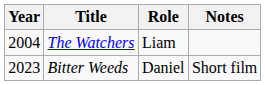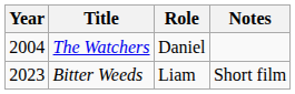The Watchers | Role: Liam -> Daniel
Bitter Weeds | Role: Daniel -> Liam
